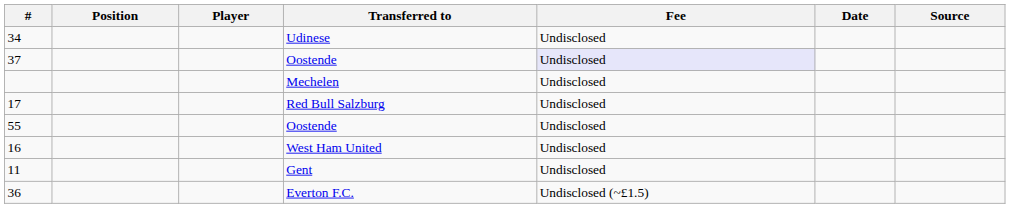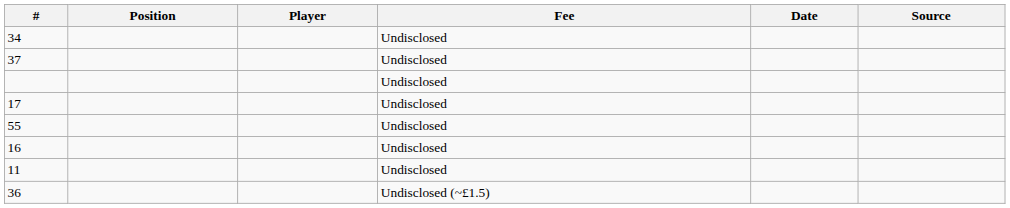- column: Transferred to | Udinese | Oostende | Mechelen | Red Bull Salzburg | Oostende | West Ham United | Gent | Everton F.C.
37 | Fee: lavender background -> no background
